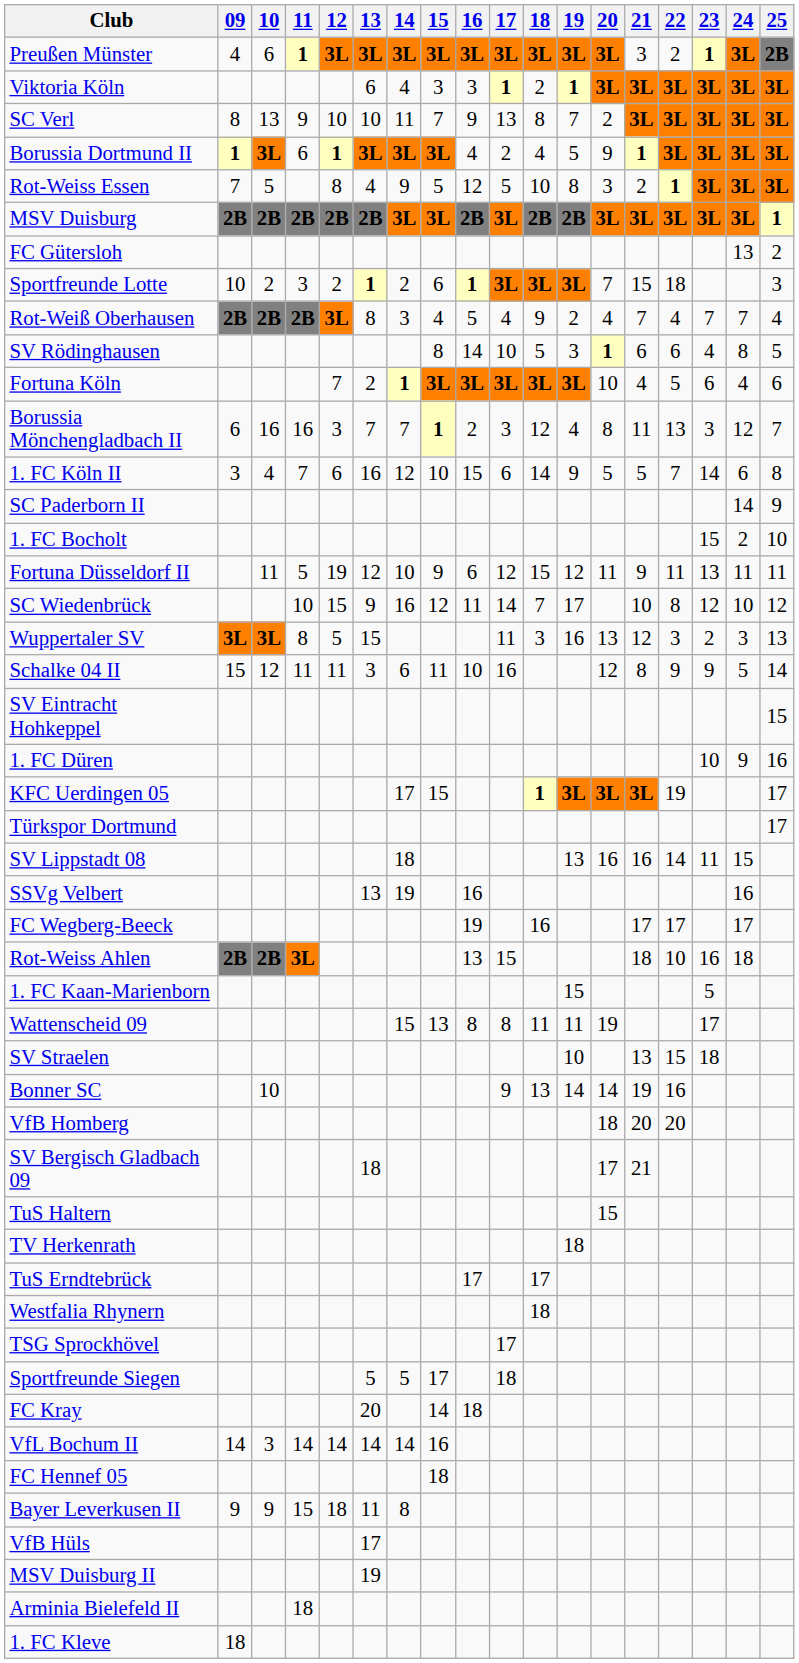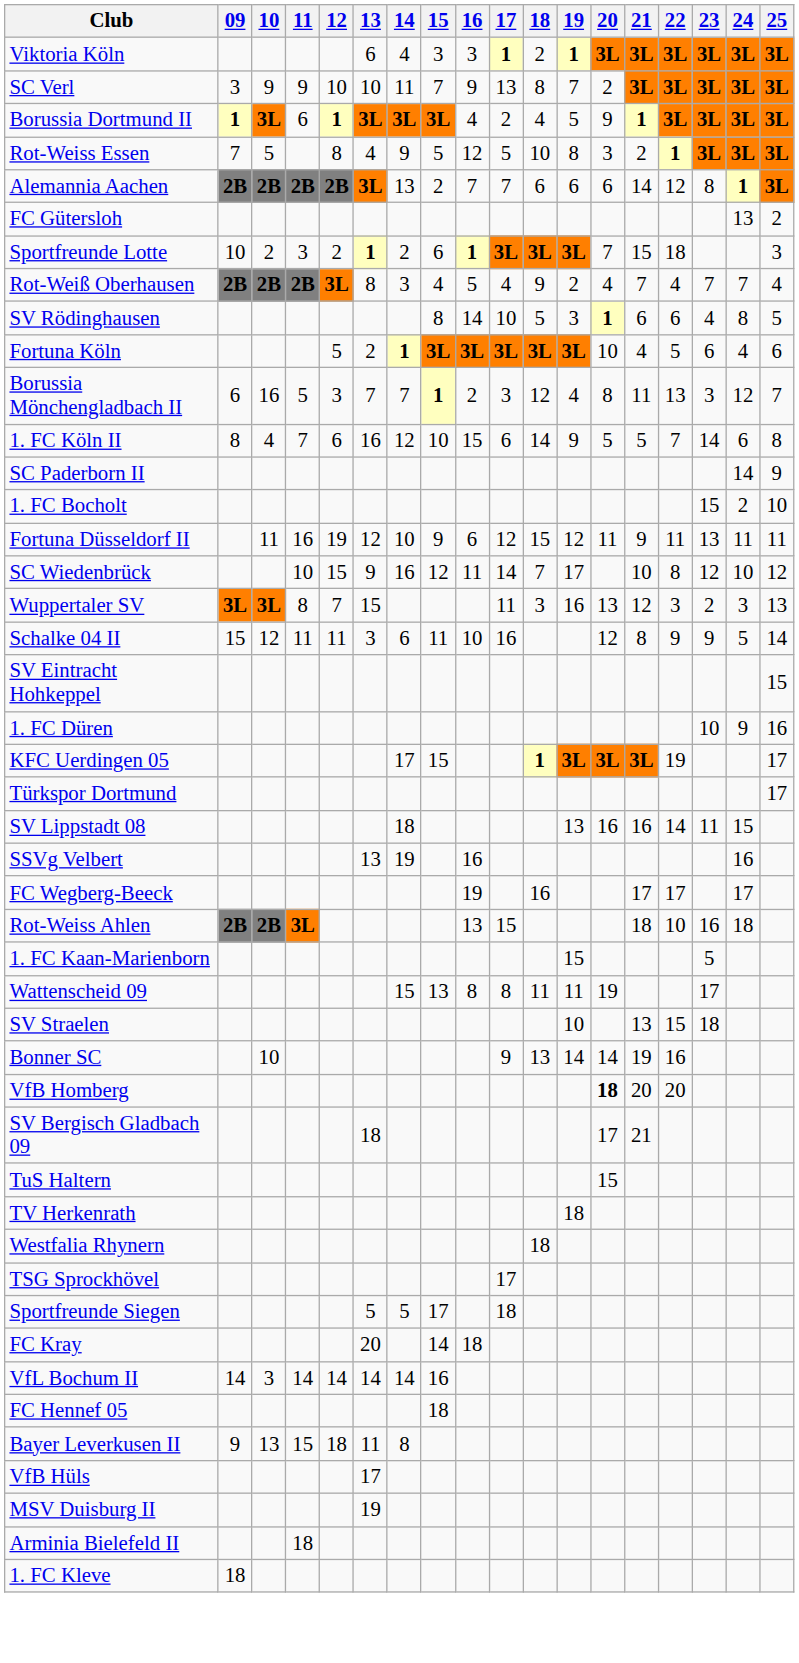- row: Preußen Münster | 4 | 6 | 1 | 3L | 3L | 3L | 3L | 3L | 3L | 3L | 3L | 3L | 3 | 2 | 1 | 3L | 2B
SC Verl | 09: 8 -> 3
SC Verl | 10: 13 -> 9
+ row: Alemannia Aachen | 2B | 2B | 2B | 2B | 3L | 13 | 2 | 7 | 7 | 6 | 6 | 6 | 14 | 12 | 8 | 1 | 3L
- row: MSV Duisburg | 2B | 2B | 2B | 2B | 2B | 3L | 3L | 2B | 3L | 2B | 2B | 3L | 3L | 3L | 3L | 3L | 1
Fortuna Köln | 12: 7 -> 5
Borussia Mönchengladbach II | 11: 16 -> 5
1. FC Köln II | 09: 3 -> 8
Fortuna Düsseldorf II | 11: 5 -> 16
Wuppertaler SV | 12: 5 -> 7
VfB Homberg | 20: normal -> bold
- row: TuS Erndtebrück | 17 | 17
Bayer Leverkusen II | 10: 9 -> 13
